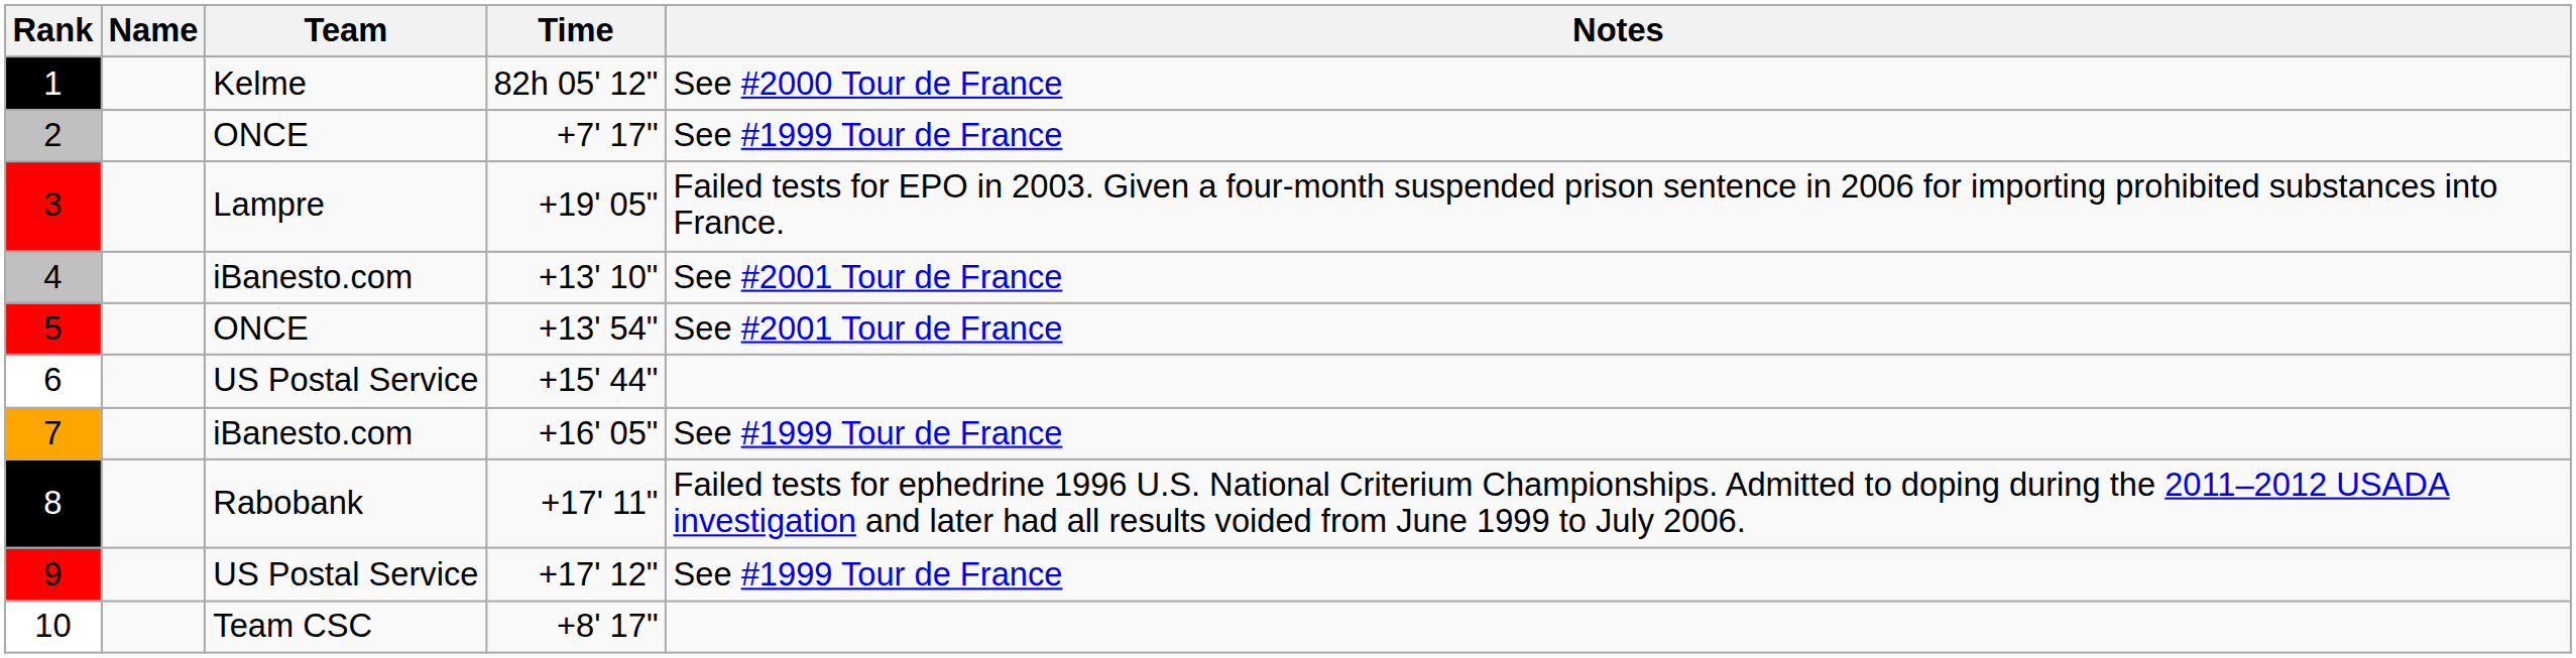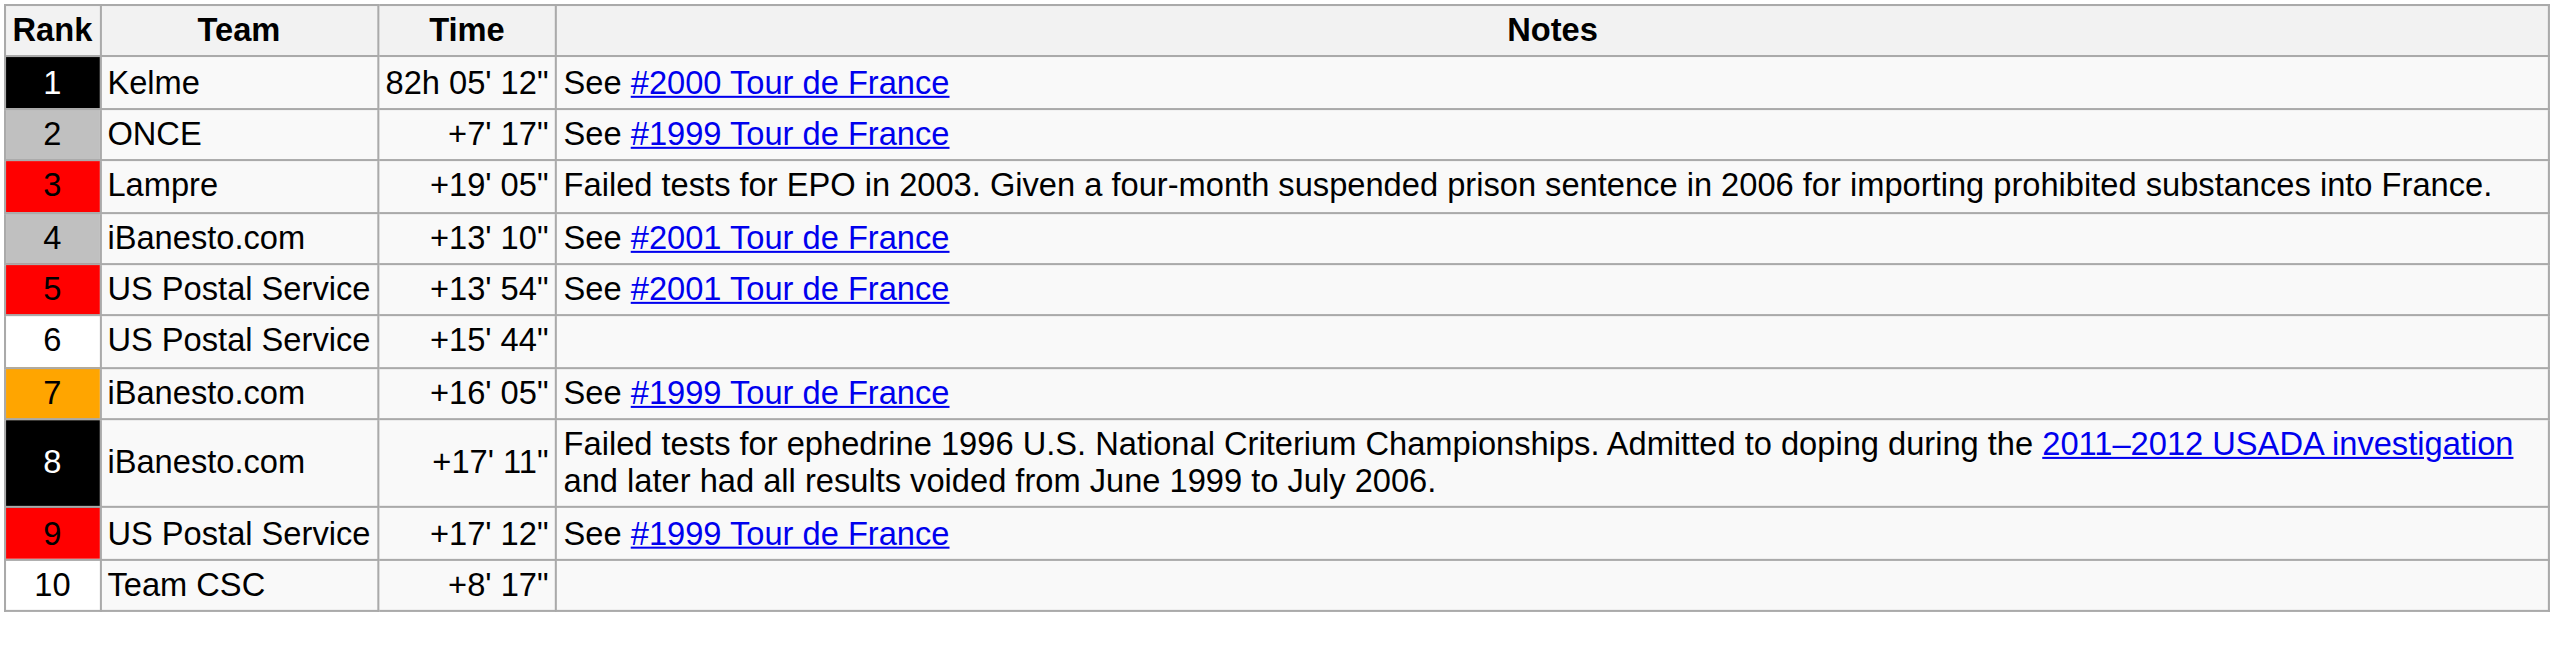- column: Name
5 | Team: ONCE -> US Postal Service
8 | Team: Rabobank -> iBanesto.com
